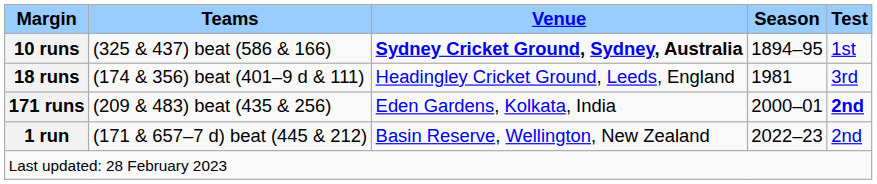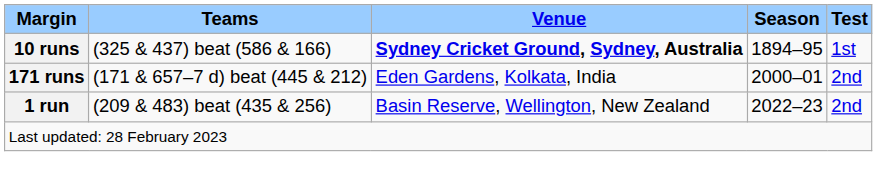- row: 18 runs | (174 & 356) beat (401–9 d & 111) | Headingley Cricket Ground, Leeds, England | 1981 | 3rd
171 runs | Teams: (209 & 483) beat (435 & 256) -> (171 & 657–7 d) beat (445 & 212)
171 runs | Test: bold -> normal
1 run | Teams: (171 & 657–7 d) beat (445 & 212) -> (209 & 483) beat (435 & 256)
